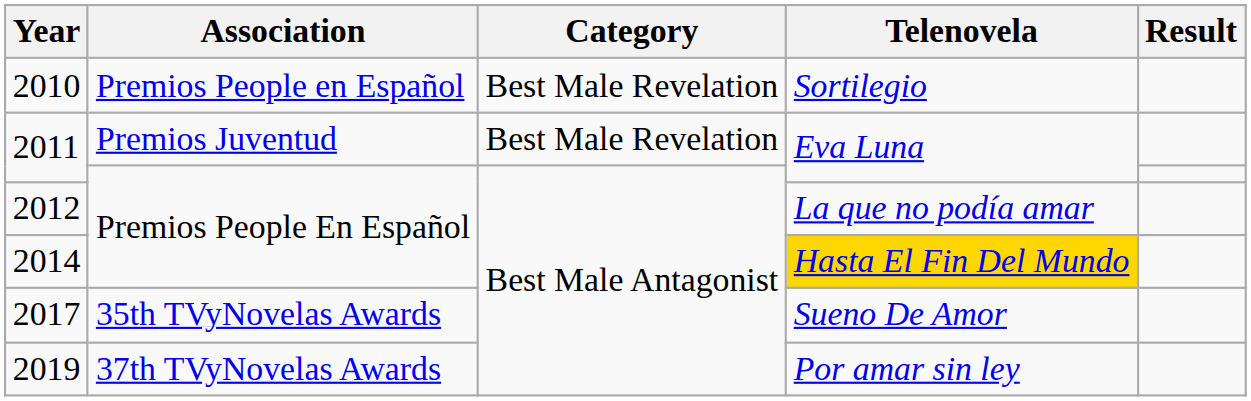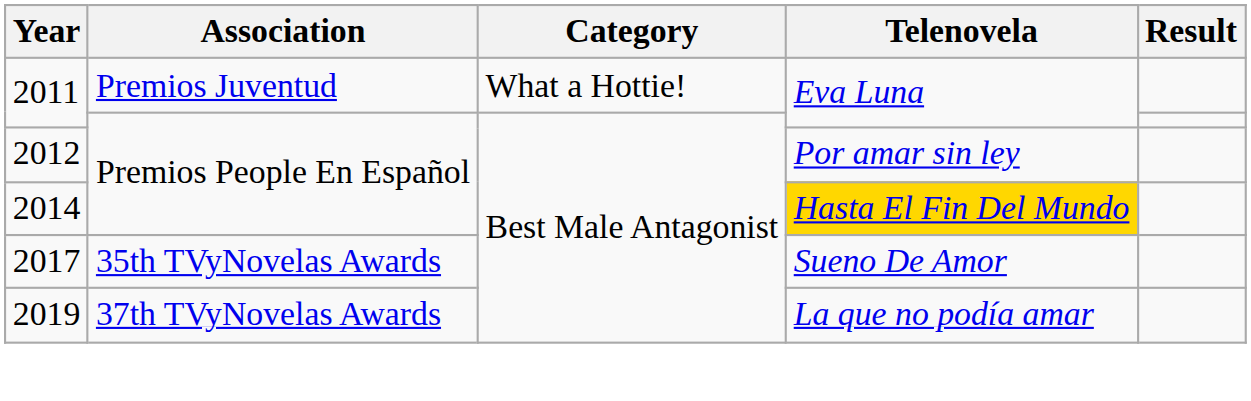- row: 2010 | Premios People en Español | Best Male Revelation | Sortilegio
2011 / Premios Juventud | Category: Best Male Revelation -> What a Hottie!
2012 | Telenovela: La que no podía amar -> Por amar sin ley
2019 | Telenovela: Por amar sin ley -> La que no podía amar
